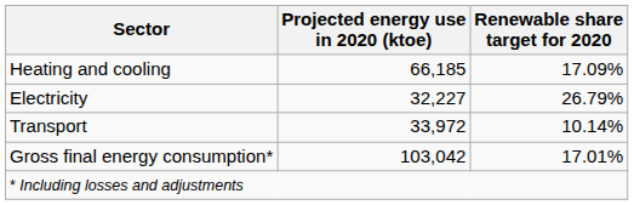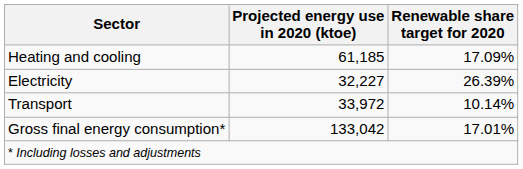Heating and cooling | Projected energy use in 2020 (ktoe): 66,185 -> 61,185
Electricity | Renewable share target for 2020: 26.79% -> 26.39%
Gross final energy consumption* | Projected energy use in 2020 (ktoe): 103,042 -> 133,042
